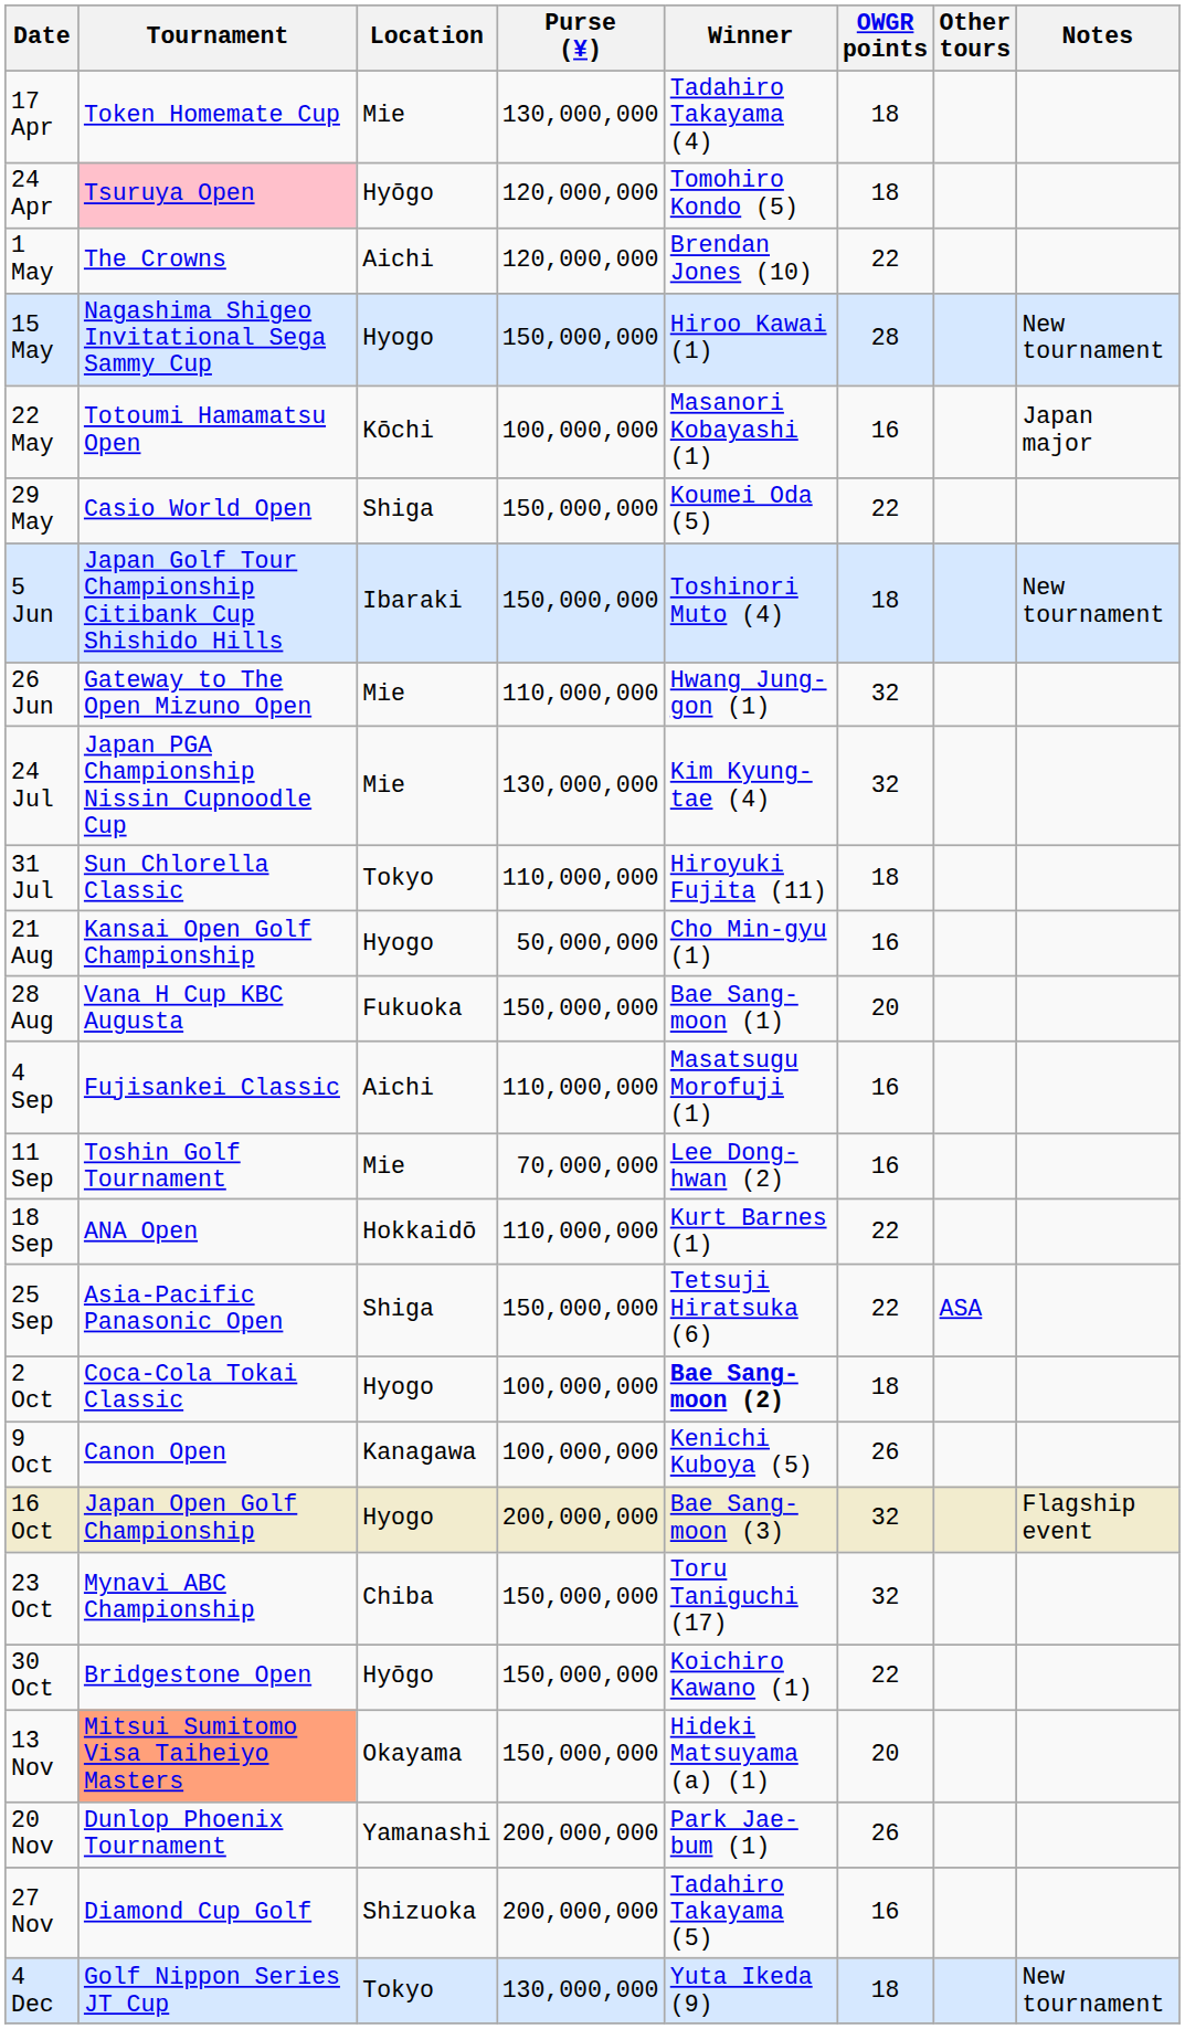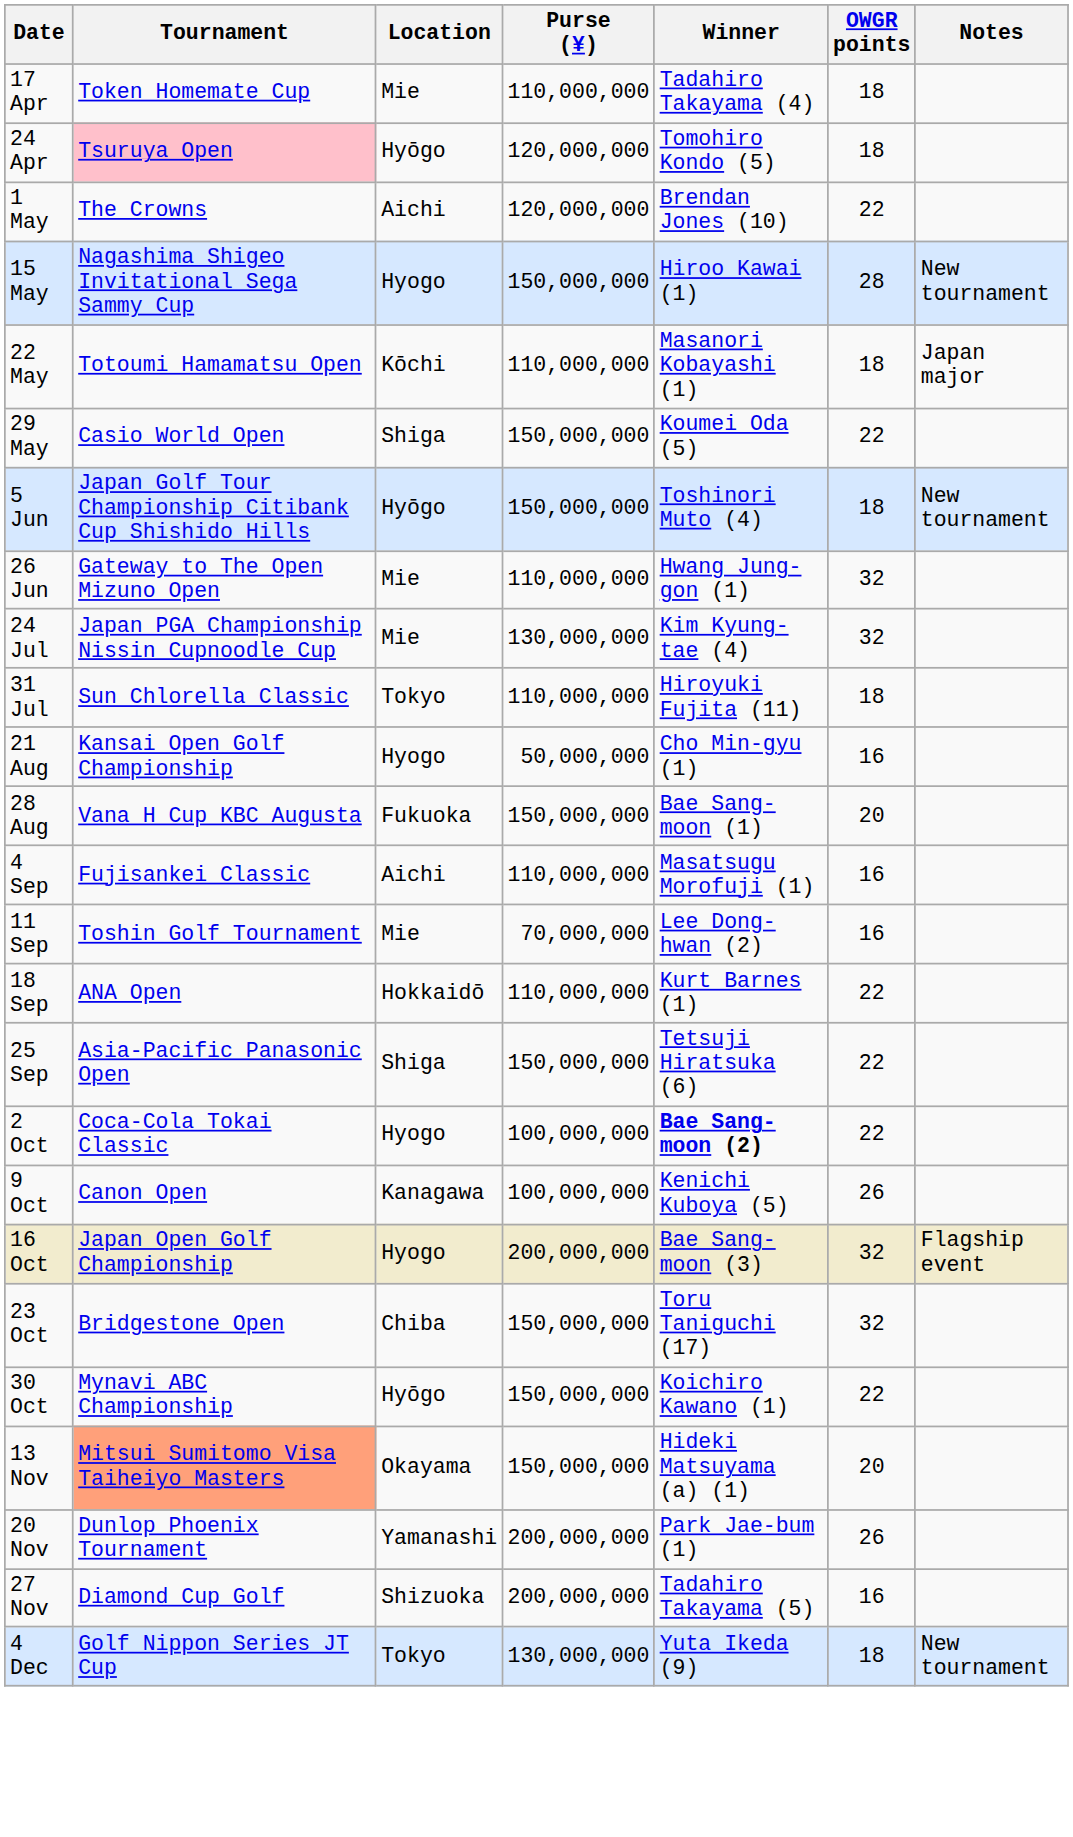- column: Other tours | ASA
17 Apr | Purse (¥): 130,000,000 -> 110,000,000
22 May | Purse (¥): 100,000,000 -> 110,000,000
22 May | OWGR points: 16 -> 18
5 Jun | Location: Ibaraki -> Hyōgo
2 Oct | OWGR points: 18 -> 22
23 Oct | Tournament: Mynavi ABC Championship -> Bridgestone Open
30 Oct | Tournament: Bridgestone Open -> Mynavi ABC Championship
